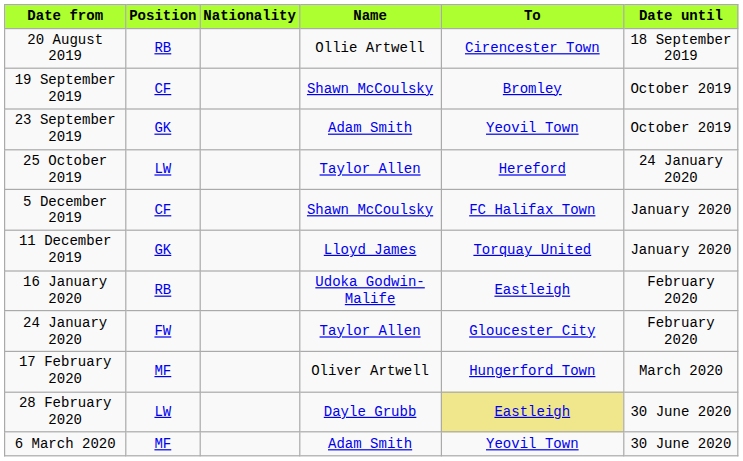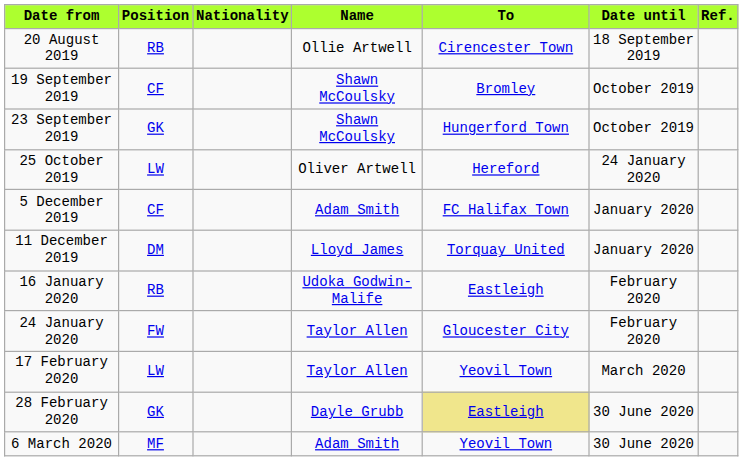+ column: Ref.
23 September 2019 | Name: Adam Smith -> Shawn McCoulsky
23 September 2019 | To: Yeovil Town -> Hungerford Town
25 October 2019 | Name: Taylor Allen -> Oliver Artwell
5 December 2019 | Name: Shawn McCoulsky -> Adam Smith
11 December 2019 | Position: GK -> DM
17 February 2020 | Position: MF -> LW
17 February 2020 | Name: Oliver Artwell -> Taylor Allen
17 February 2020 | To: Hungerford Town -> Yeovil Town
28 February 2020 | Position: LW -> GK
